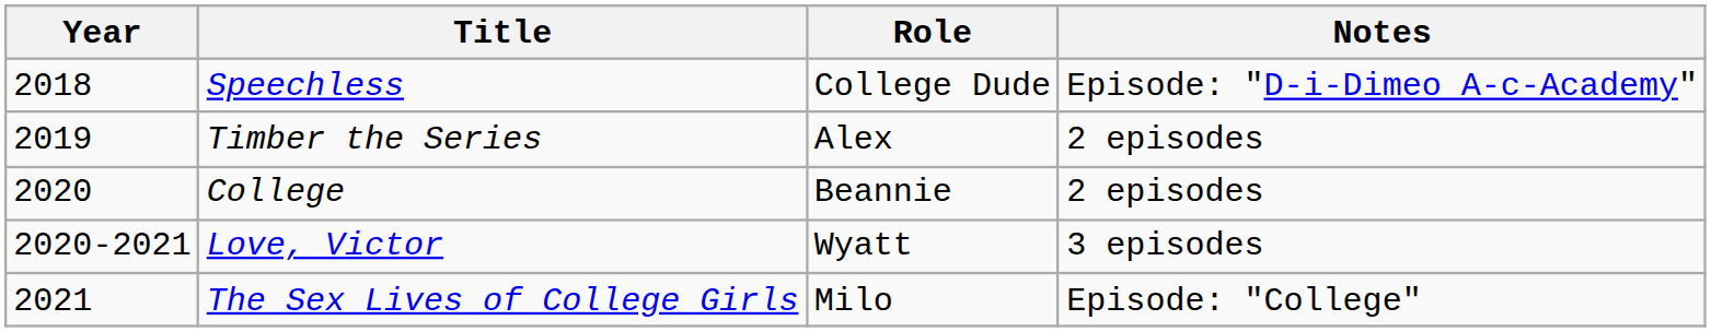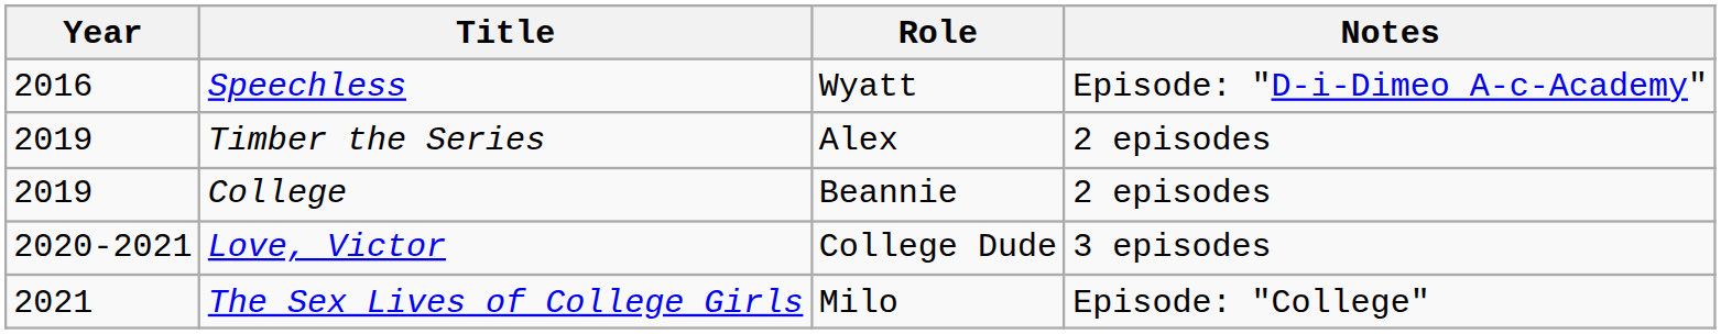Speechless | Year: 2018 -> 2016
Speechless | Role: College Dude -> Wyatt
College | Year: 2020 -> 2019
Love, Victor | Role: Wyatt -> College Dude
